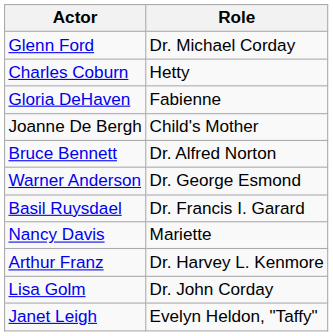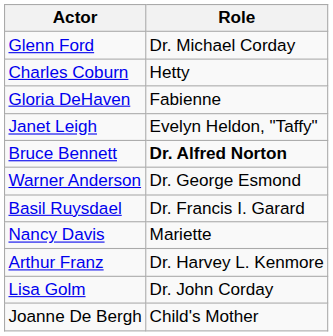rows swapped: Janet Leigh <-> Joanne De Bergh
Bruce Bennett | Role: normal -> bold
